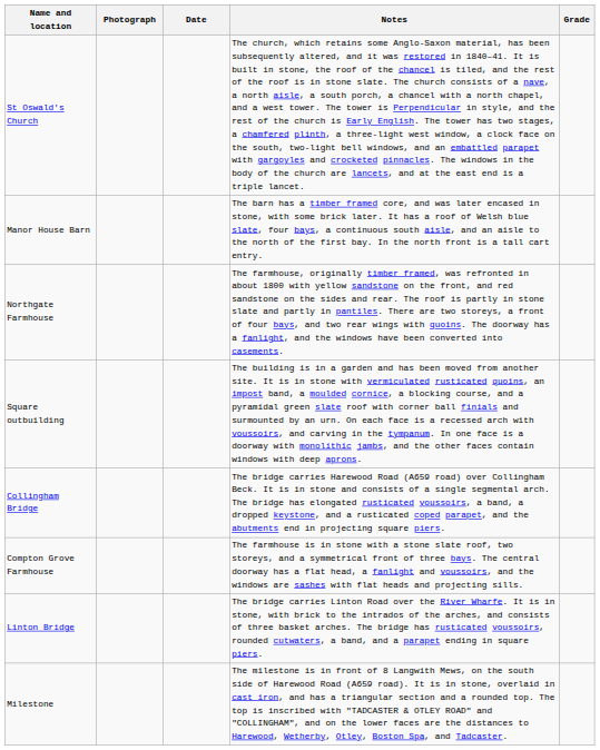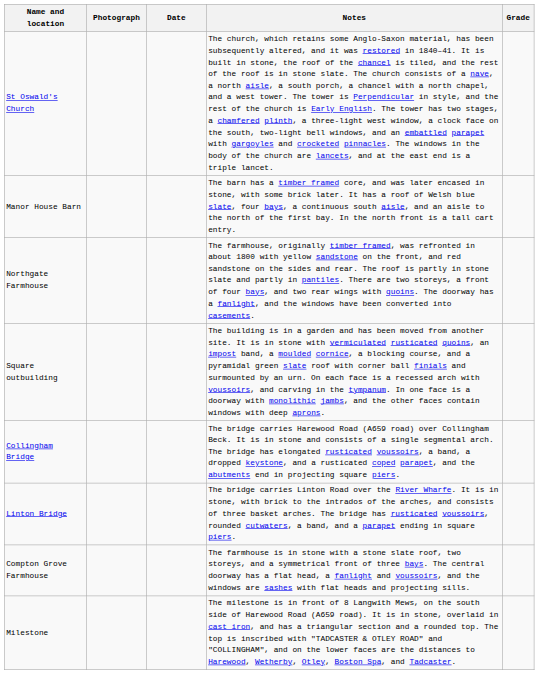rows swapped: Compton Grove Farmhouse <-> Linton Bridge
